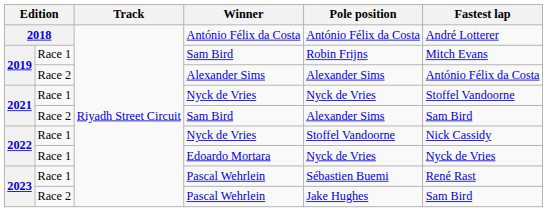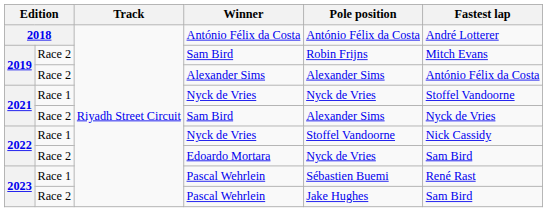2019 / Sam Bird | column 2: Race 1 -> Race 2
2021 / Sam Bird | Fastest lap: Sam Bird -> Nyck de Vries
Edoardo Mortara | column 2: Race 1 -> Race 2
Edoardo Mortara | Fastest lap: Nyck de Vries -> Sam Bird
